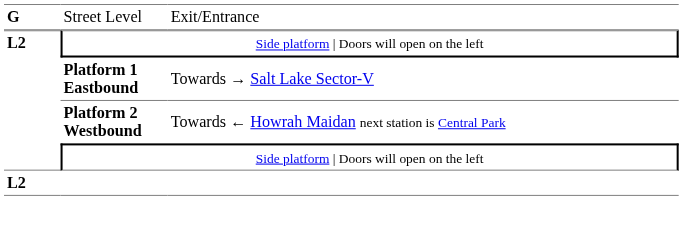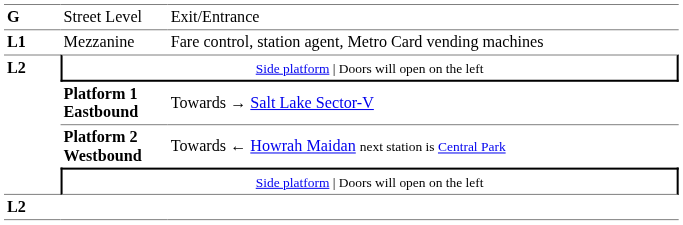+ row: L1 | Mezzanine | Fare control, station agent, Metro Card vending machines
